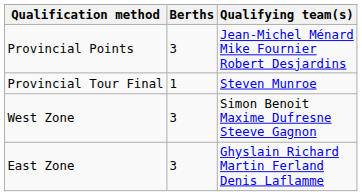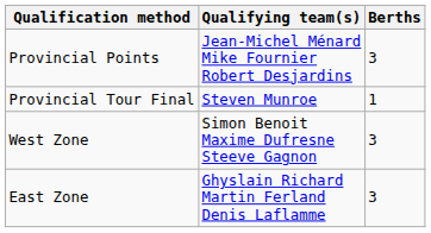columns swapped: Berths <-> Qualifying team(s)
